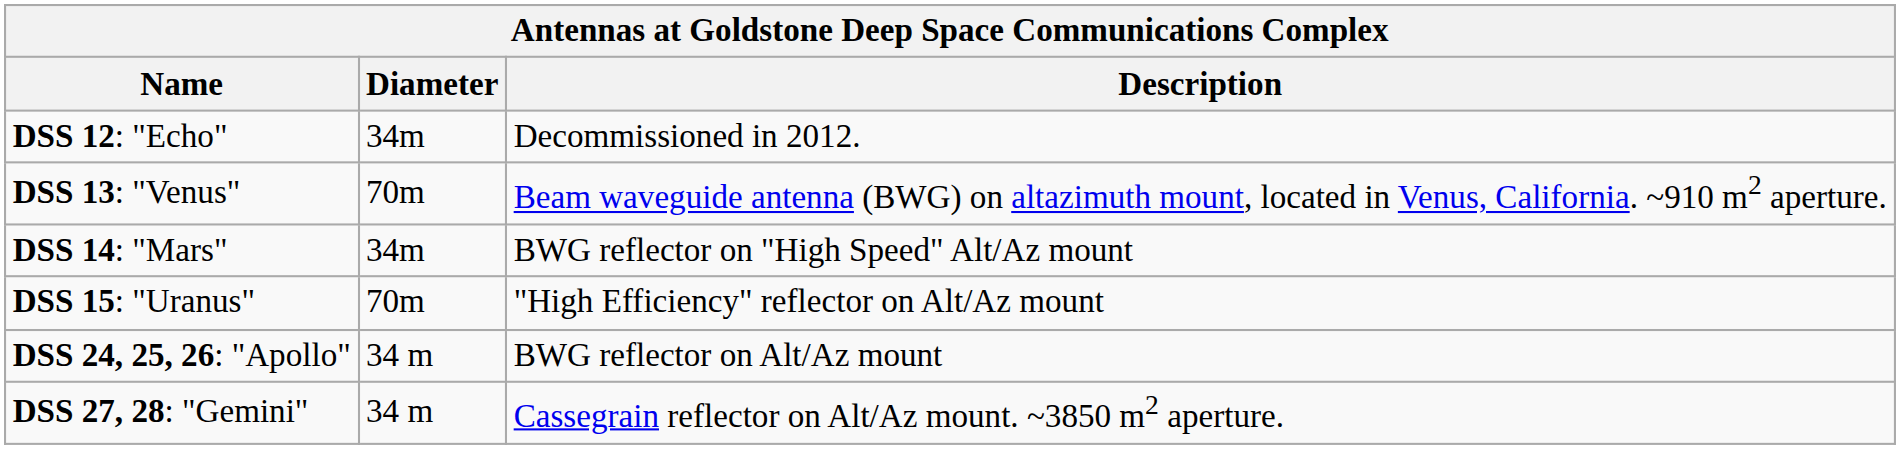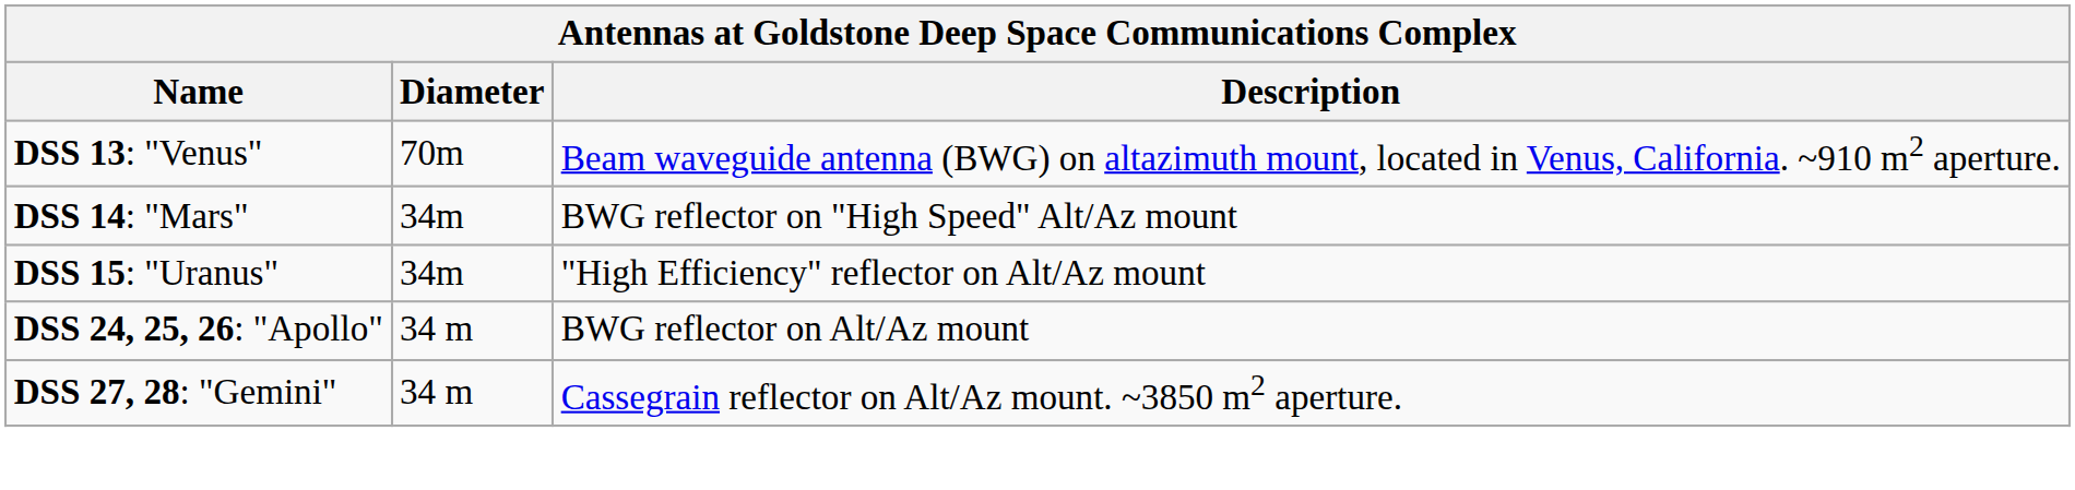- row: DSS 12: "Echo" | 34m | Decommissioned in 2012.
DSS 15: "Uranus" | Diameter: 70m -> 34m
